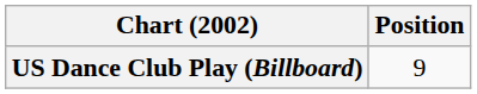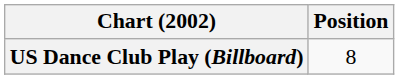US Dance Club Play (Billboard) | Position: 9 -> 8
